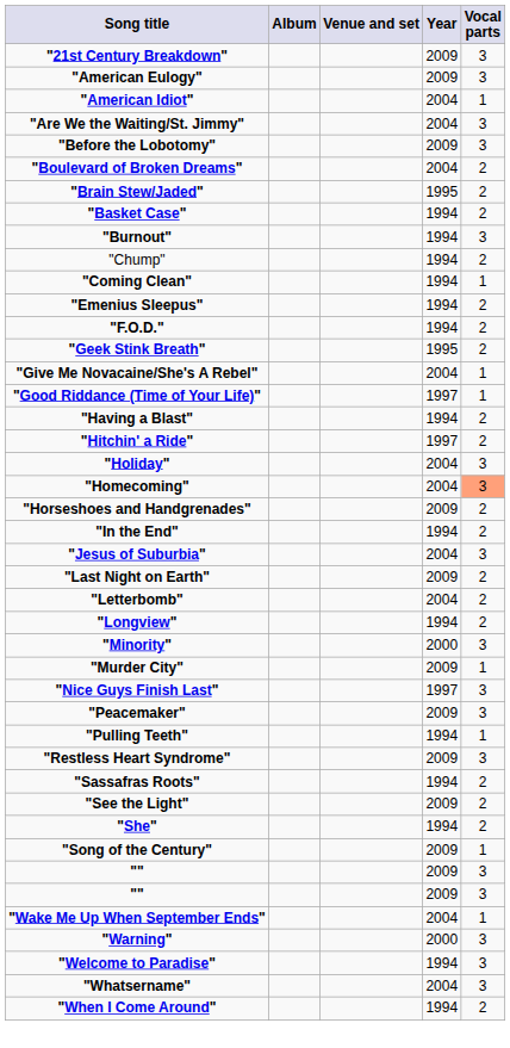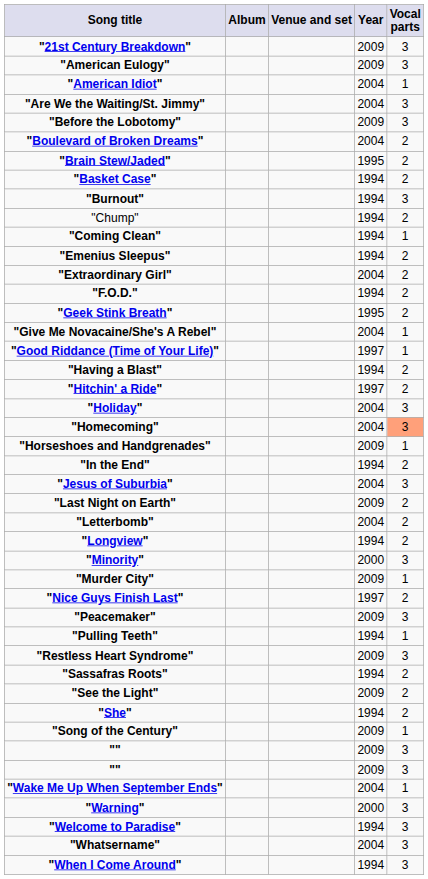+ row: "Extraordinary Girl" | 2004 | 2
"Horseshoes and Handgrenades" | Vocal parts: 2 -> 1
"Nice Guys Finish Last" | Vocal parts: 3 -> 2
"When I Come Around" | Vocal parts: 2 -> 3
